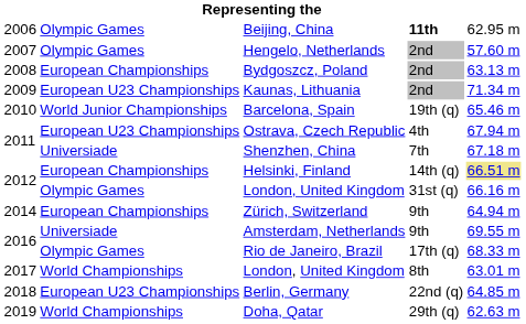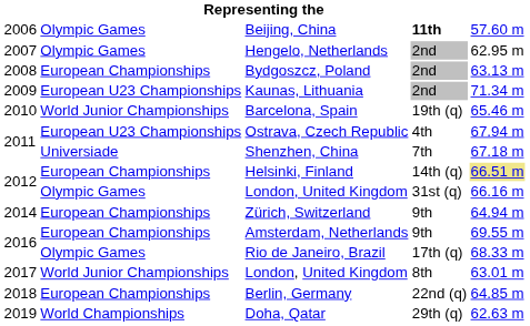Beijing, China | column 5: 62.95 m -> 57.60 m
Hengelo, Netherlands | column 5: 57.60 m -> 62.95 m
Amsterdam, Netherlands | column 2: Universiade -> European Championships
2017 / London, United Kingdom | column 2: World Championships -> World Junior Championships
Berlin, Germany | column 2: European U23 Championships -> European Championships
